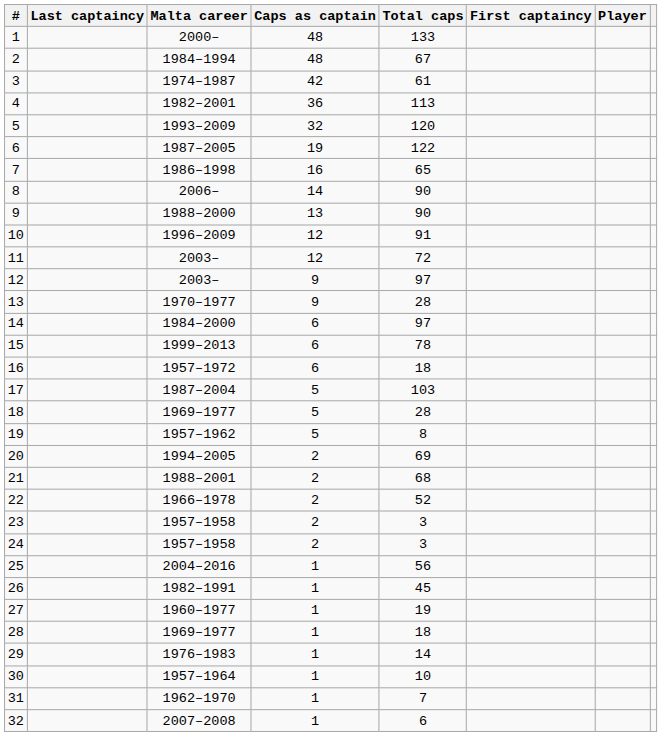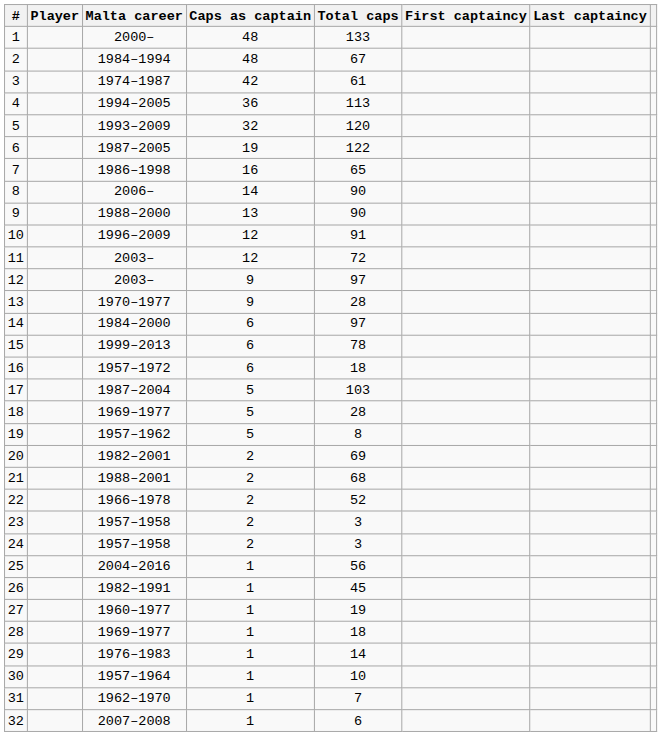columns swapped: Player <-> Last captaincy
4 | Malta career: 1982–2001 -> 1994–2005
20 | Malta career: 1994–2005 -> 1982–2001
